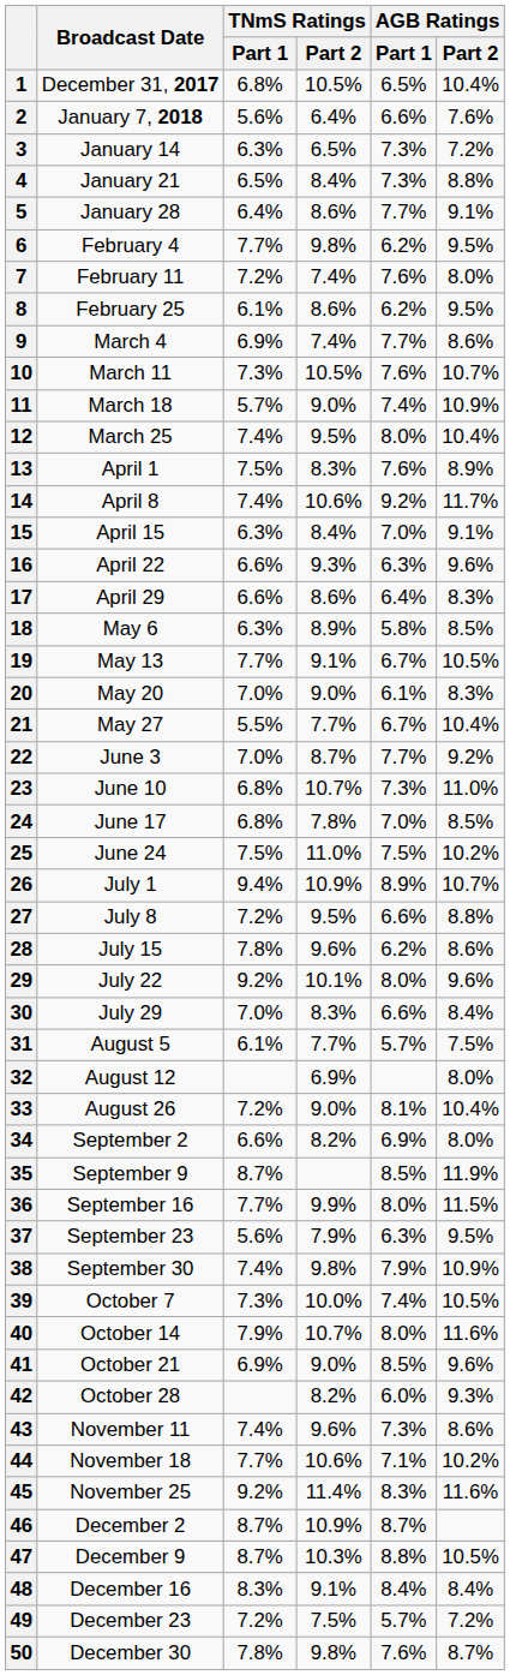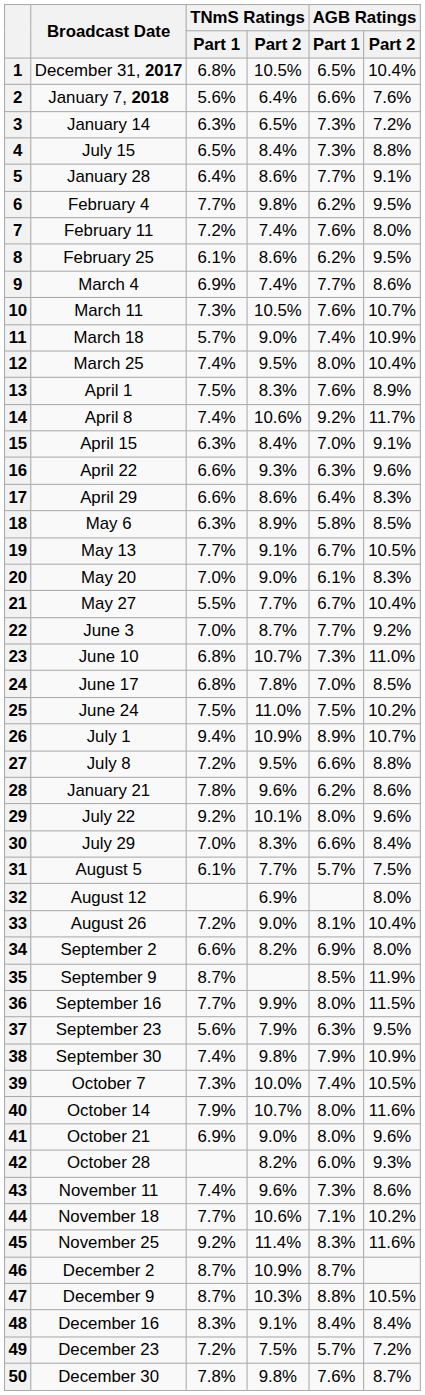4 | Broadcast Date: January 21 -> July 15
28 | Broadcast Date: July 15 -> January 21
41 | AGB Ratings / Part 1: 8.5% -> 8.0%
